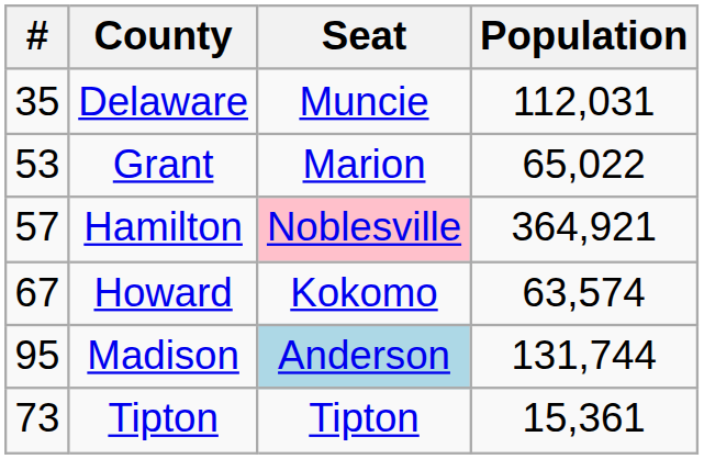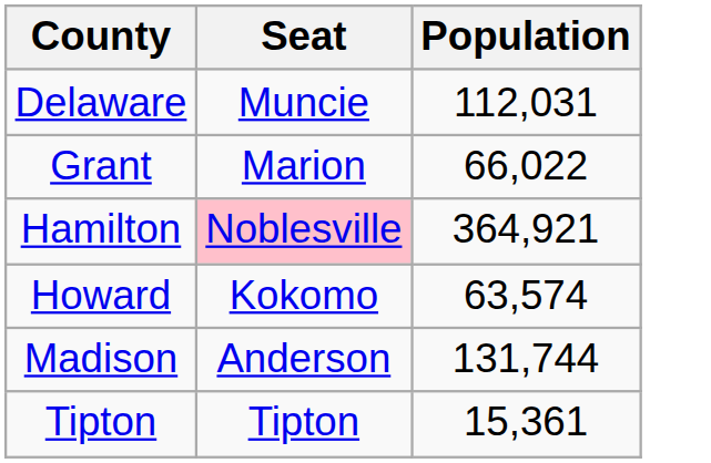- column: # | 35 | 53 | 57 | 67 | 95 | 73
Grant | Population: 65,022 -> 66,022
Madison | Seat: lightblue background -> no background
